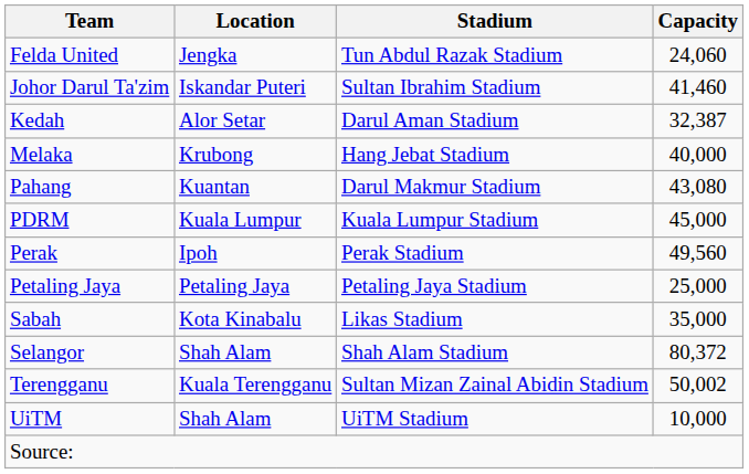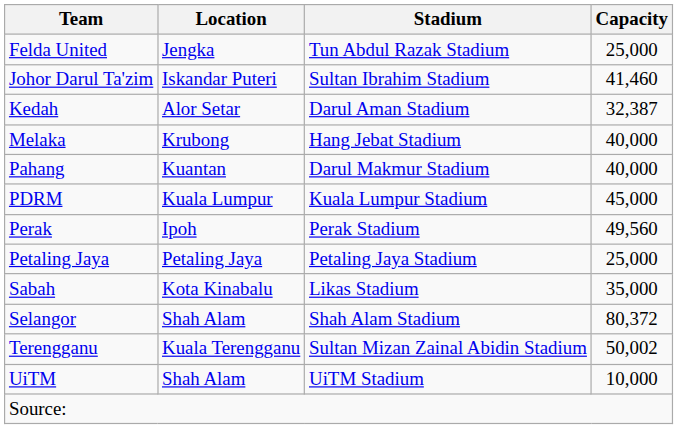Felda United | Capacity: 24,060 -> 25,000
Pahang | Capacity: 43,080 -> 40,000
